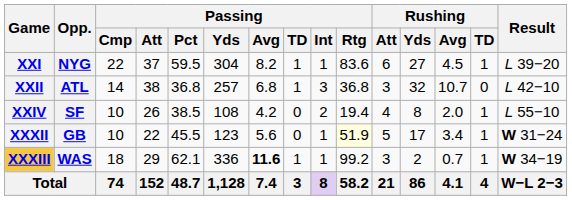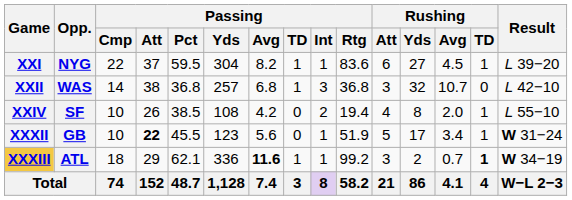XXII | Opp.: ATL -> WAS
XXXII | Passing / Att: normal -> bold
XXXII | Passing / Rtg: lightyellow background -> no background
XXXIII | Opp.: WAS -> ATL
XXXIII | Rushing / TD: normal -> bold
